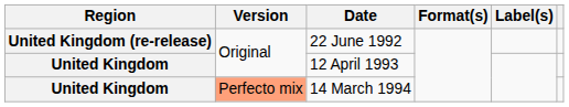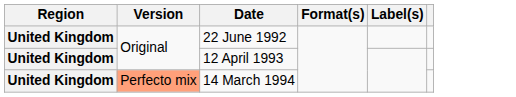22 June 1992 | Region: United Kingdom (re-release) -> United Kingdom
